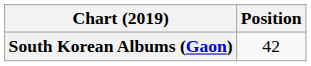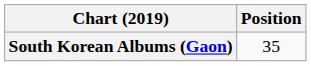South Korean Albums (Gaon) | Position: 42 -> 35
